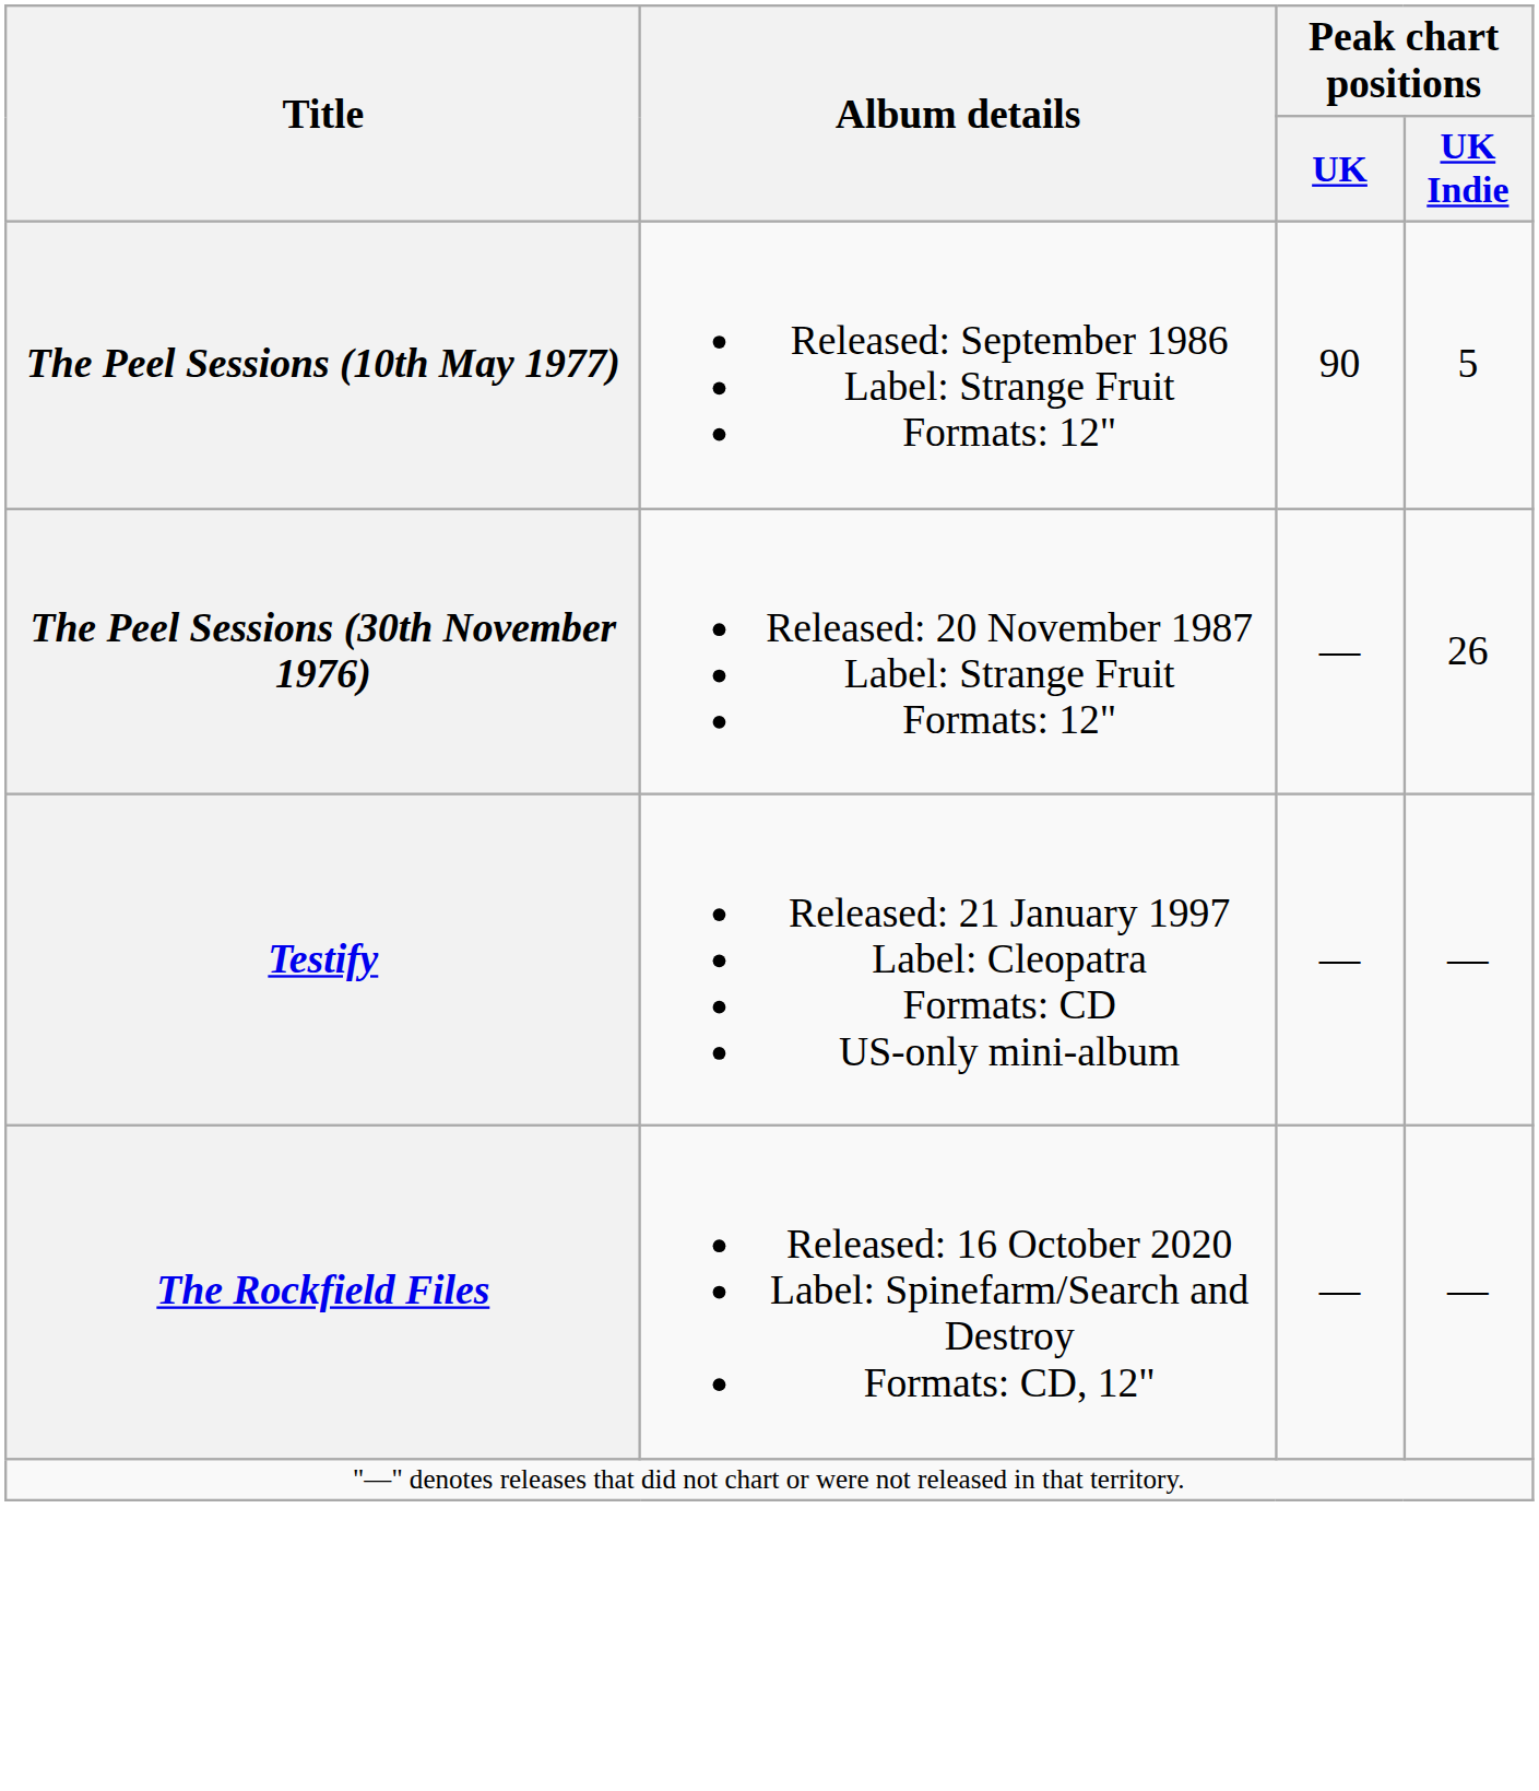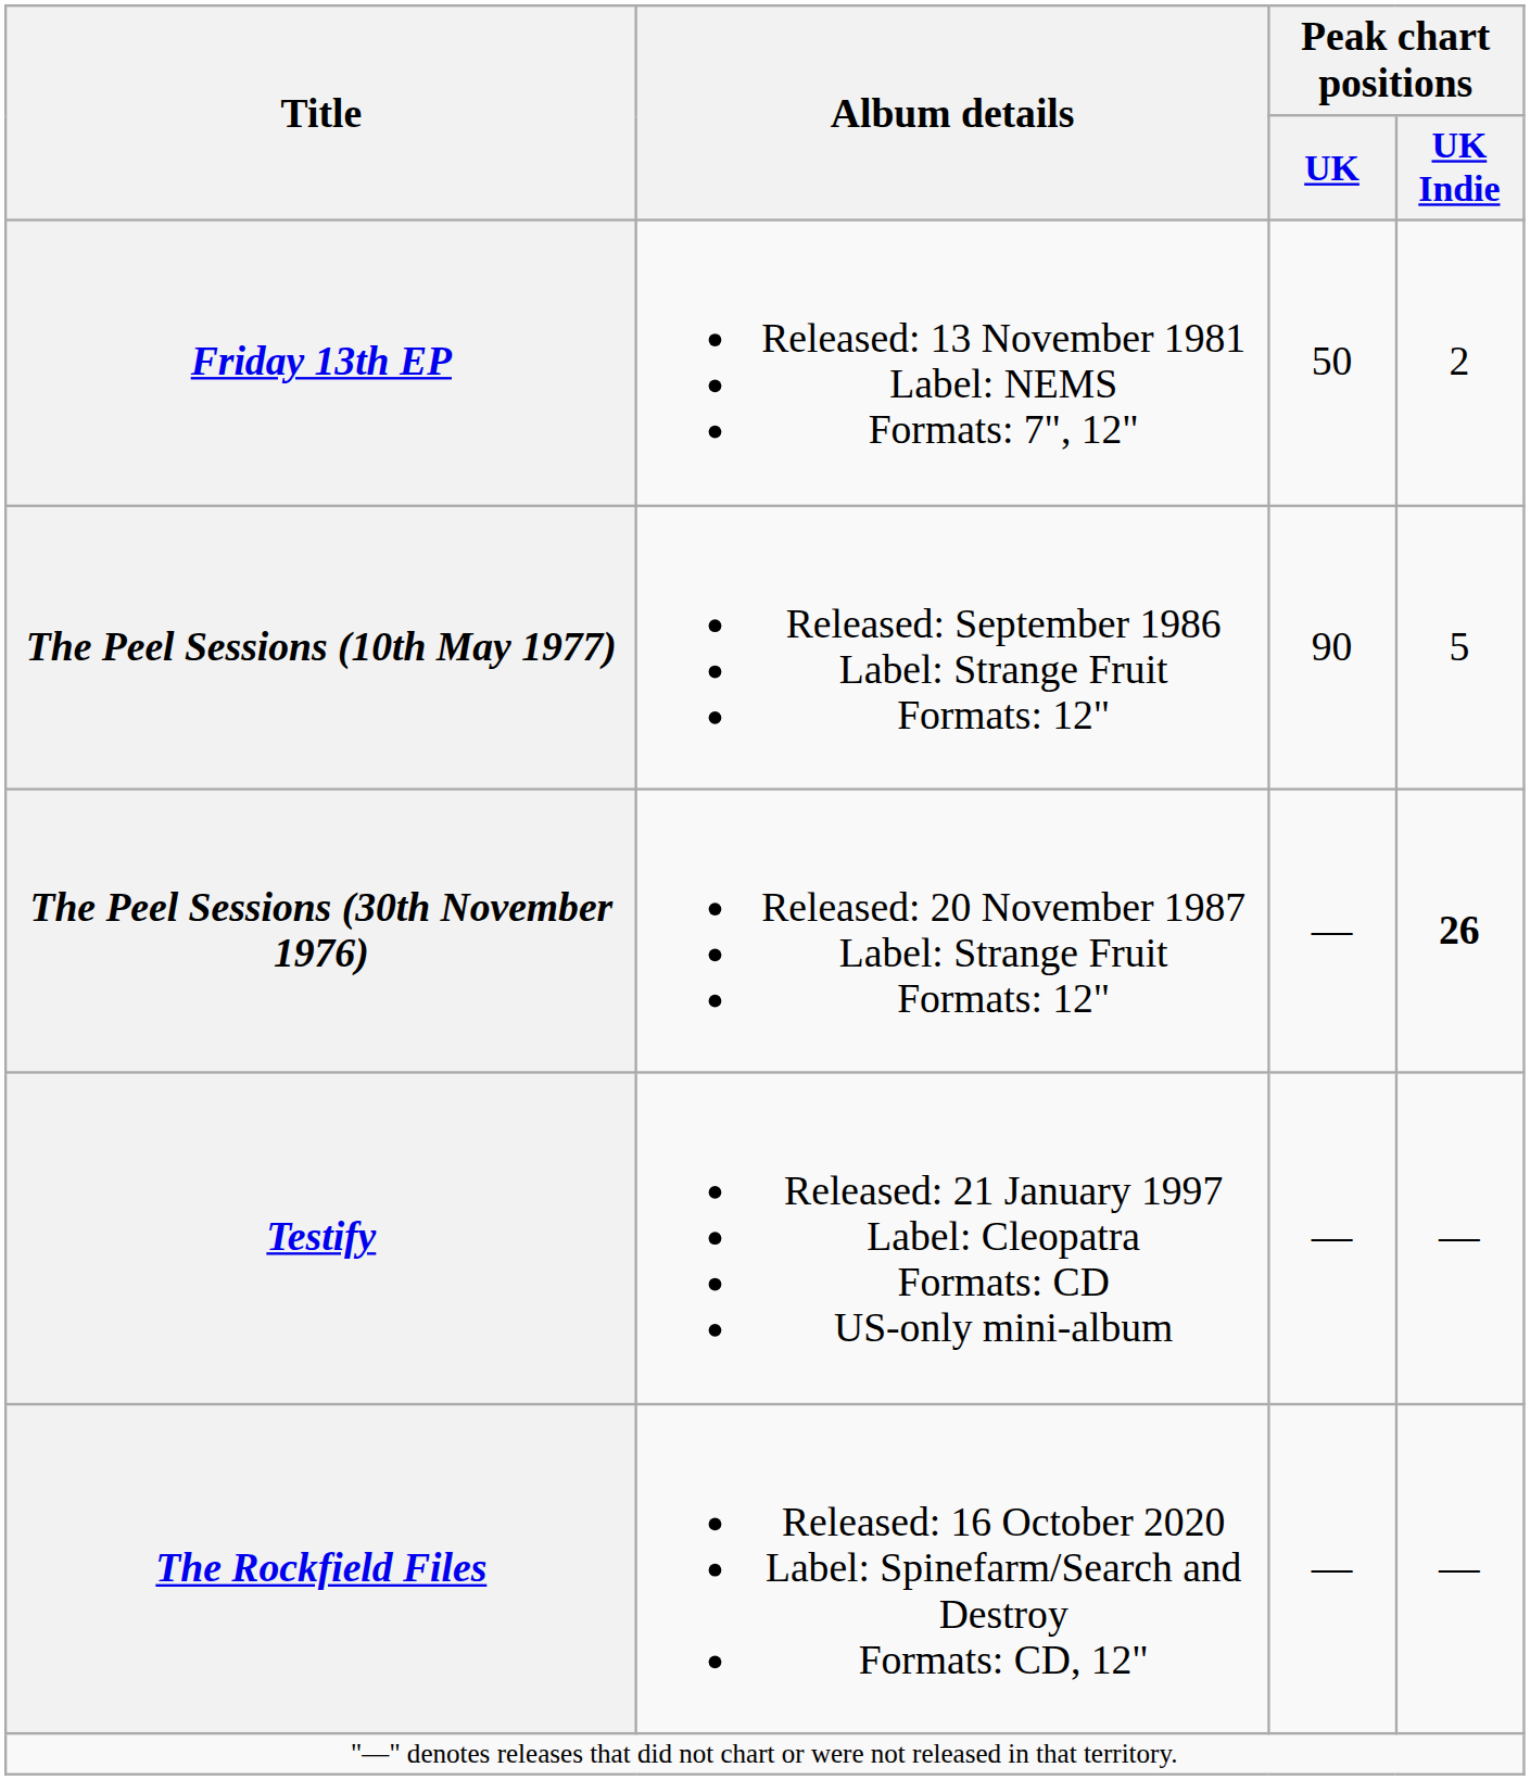+ row: Friday 13th EP | Released: 13 November 1981 Label: NEMS Formats: 7", 12" | 50 | 2
The Peel Sessions (30th November 1976) | Peak chart positions / UK Indie: normal -> bold
